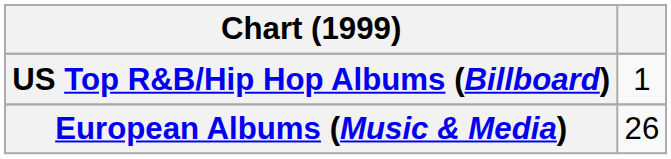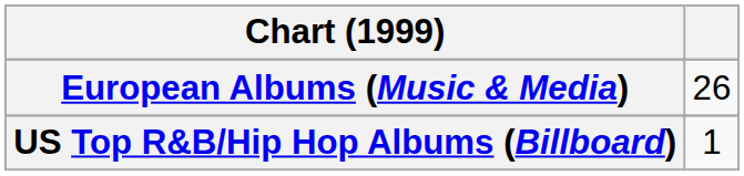rows swapped: European Albums (Music & Media) <-> US Top R&B/Hip Hop Albums (Billboard)
